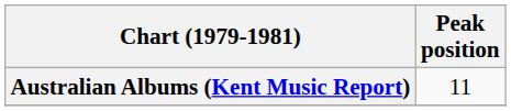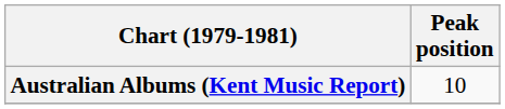Australian Albums (Kent Music Report) | Peak position: 11 -> 10
